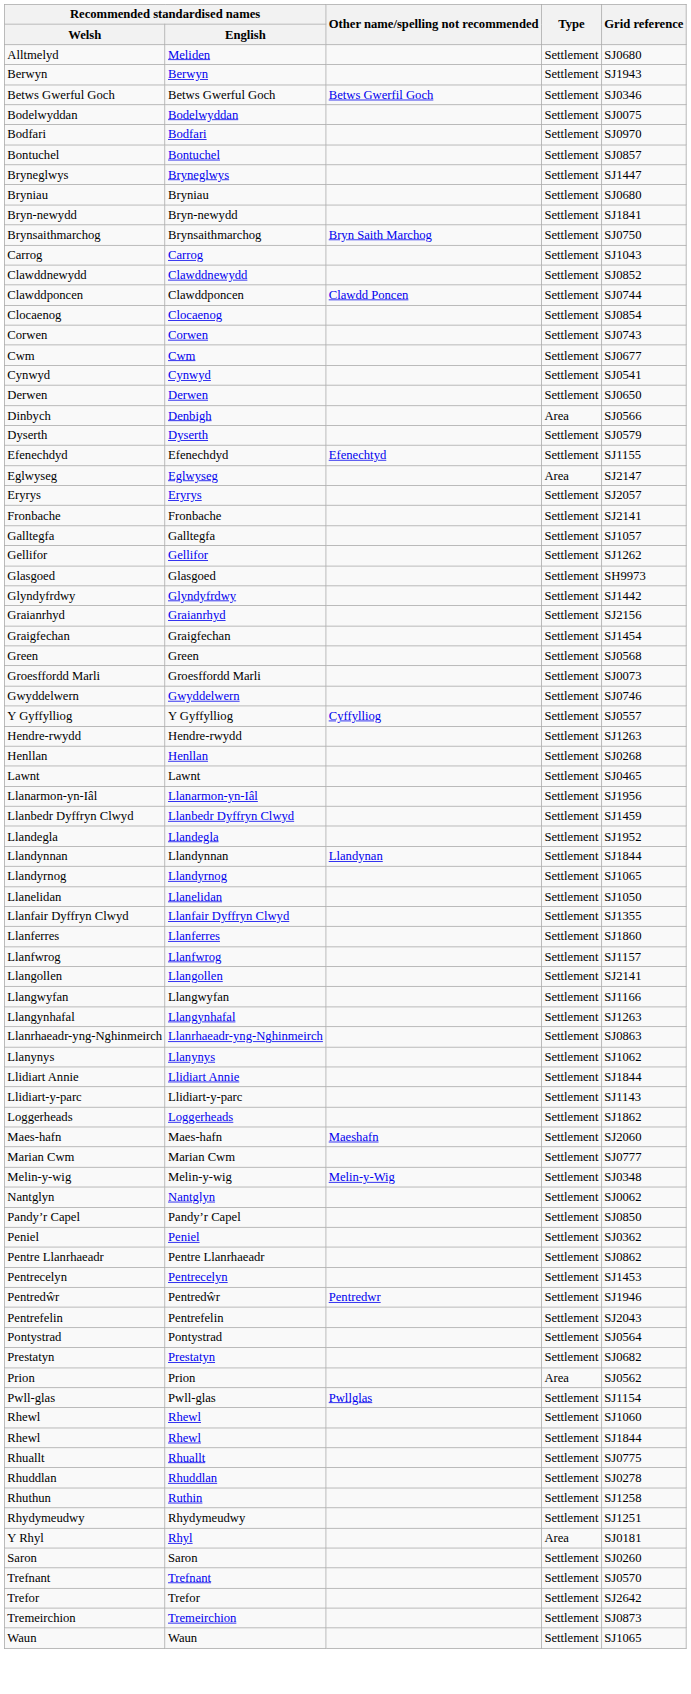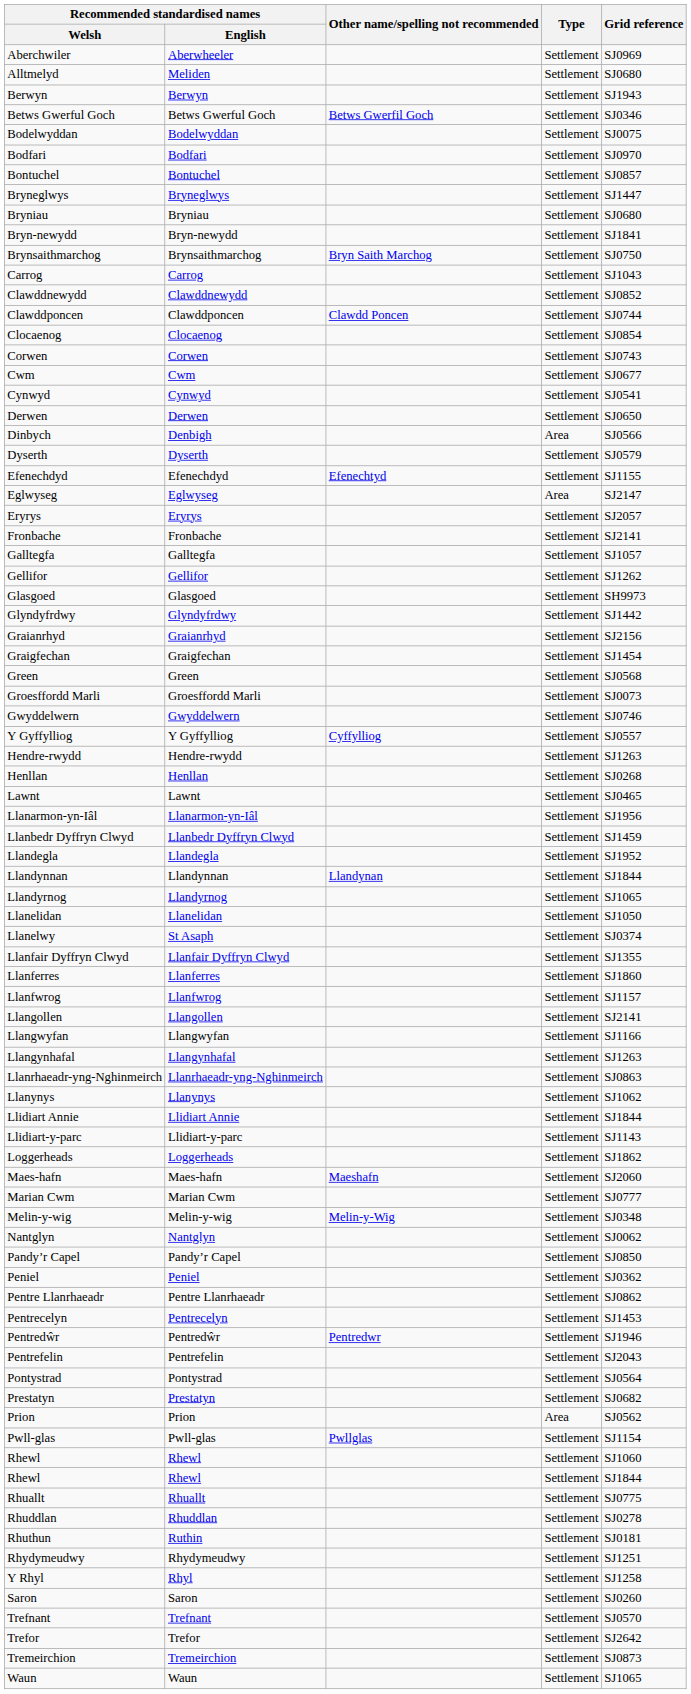+ row: Aberchwiler | Aberwheeler | Settlement | SJ0969
+ row: Llanelwy | St Asaph | Settlement | SJ0374
Rhuthun | Grid reference: SJ1258 -> SJ0181
Y Rhyl | Type: Area -> Settlement
Y Rhyl | Grid reference: SJ0181 -> SJ1258
